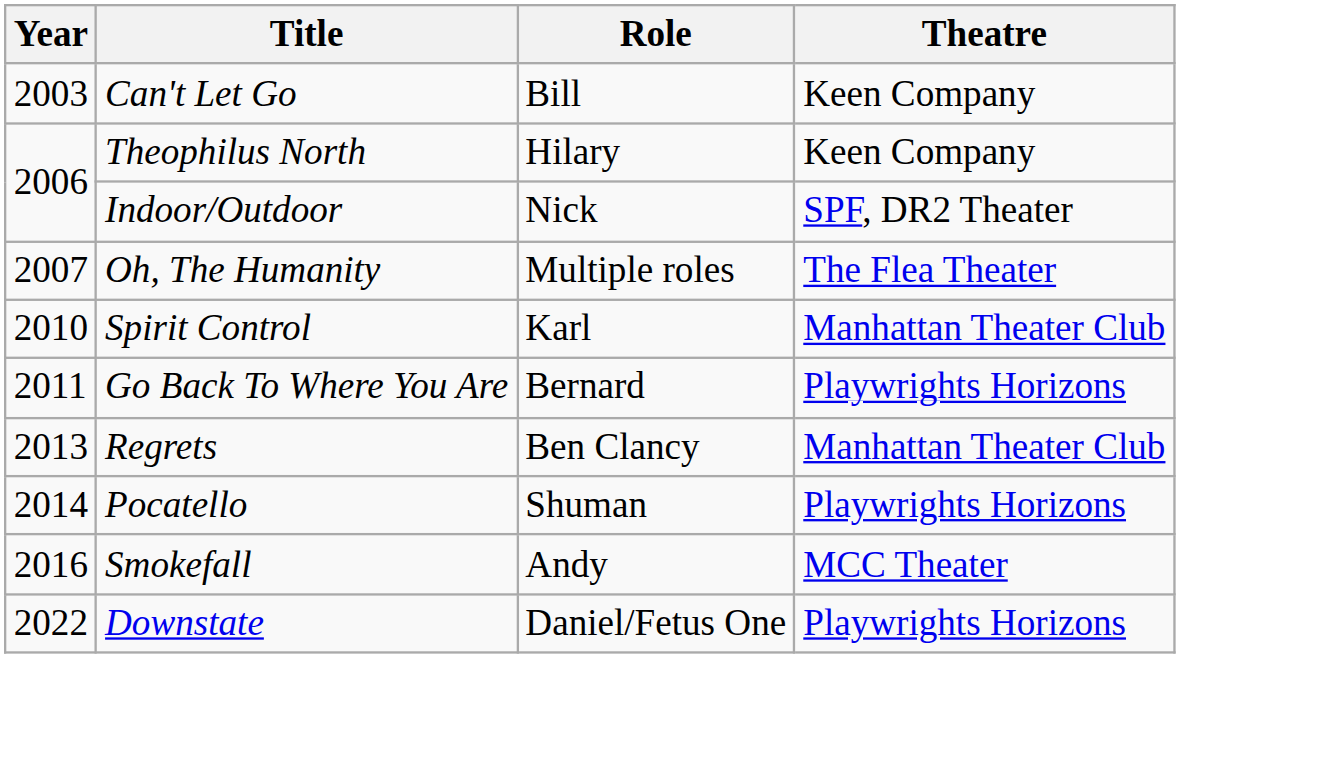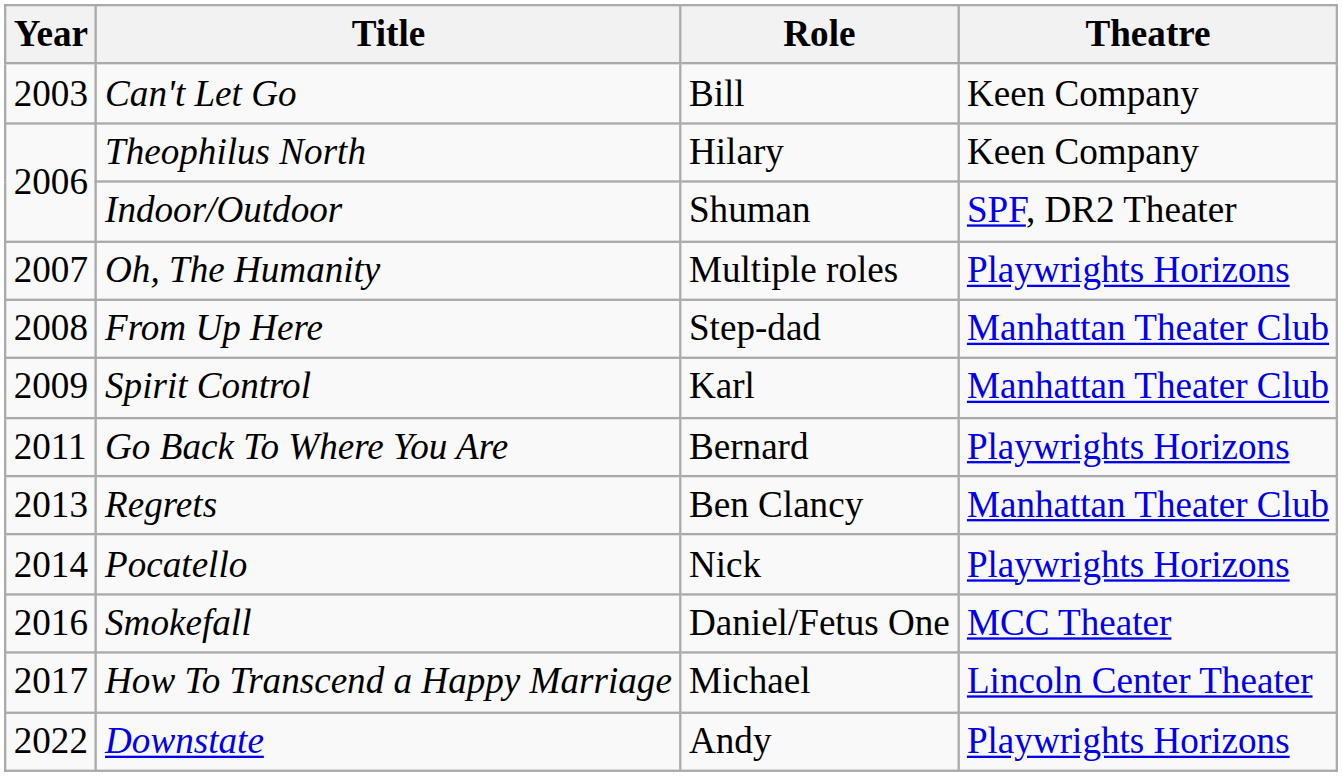Indoor/Outdoor | Role: Nick -> Shuman
Oh, The Humanity | Theatre: The Flea Theater -> Playwrights Horizons
+ row: 2008 | From Up Here | Step-dad | Manhattan Theater Club
Spirit Control | Year: 2010 -> 2009
Pocatello | Role: Shuman -> Nick
Smokefall | Role: Andy -> Daniel/Fetus One
+ row: 2017 | How To Transcend a Happy Marriage | Michael | Lincoln Center Theater
Downstate | Role: Daniel/Fetus One -> Andy
